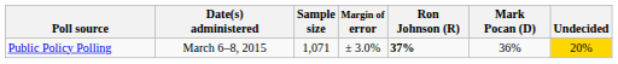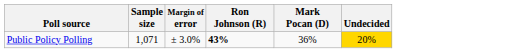- column: Date(s) administered | March 6–8, 2015
Public Policy Polling | Ron Johnson (R): 37% -> 43%
